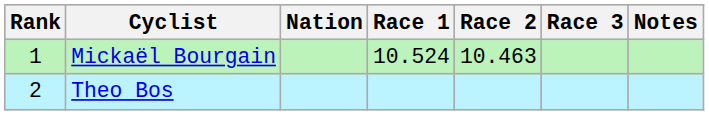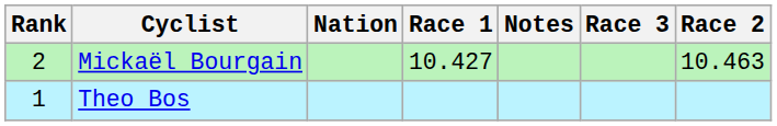columns swapped: Race 2 <-> Notes
Mickaël Bourgain | Rank: 1 -> 2
Mickaël Bourgain | Race 1: 10.524 -> 10.427
Theo Bos | Rank: 2 -> 1
